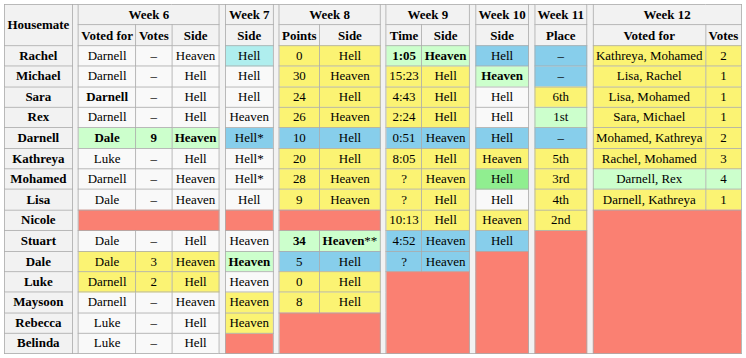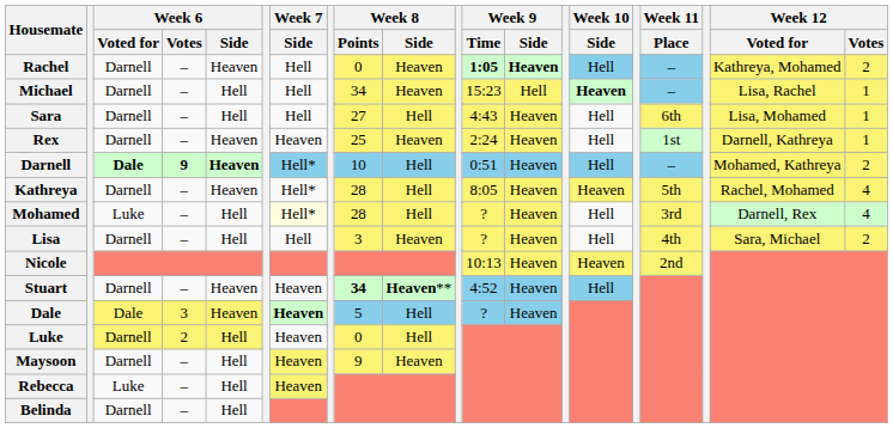Rachel | Week 7 / Side: paleturquoise background -> no background
Rachel | Week 8 / Side: Hell -> Heaven
Michael | Week 8 / Points: 30 -> 34
Sara | Week 6 / Voted for: bold -> normal
Sara | Week 8 / Points: 24 -> 27
Sara | Week 9 / Side: Hell -> Heaven
Rex | Week 6 / Side: Hell -> Heaven
Rex | Week 8 / Points: 26 -> 25
Rex | Week 9 / Side: Hell -> Heaven
Rex | Week 12 / Voted for: Sara, Michael -> Darnell, Kathreya
Kathreya | Week 6 / Voted for: Luke -> Darnell
Kathreya | Week 6 / Side: Hell -> Heaven
Kathreya | Week 8 / Points: 20 -> 28
Kathreya | Week 9 / Side: Hell -> Heaven
Kathreya | Week 12 / Votes: 3 -> 4
Mohamed | Week 6 / Voted for: Darnell -> Luke
Mohamed | Week 6 / Side: Heaven -> Hell
Mohamed | Week 7 / Side: no background -> lightyellow background
Mohamed | Week 8 / Side: Heaven -> Hell
Mohamed | Week 10 / Side: lightgreen background -> no background
Lisa | Week 6 / Voted for: Dale -> Darnell
Lisa | Week 6 / Side: Heaven -> Hell
Lisa | Week 8 / Points: 9 -> 3
Lisa | Week 9 / Side: Hell -> Heaven
Lisa | Week 12 / Voted for: Darnell, Kathreya -> Sara, Michael
Lisa | Week 12 / Votes: 1 -> 2
Nicole | Week 9 / Side: Hell -> Heaven
Stuart | Week 6 / Voted for: Dale -> Darnell
Stuart | Week 6 / Side: Hell -> Heaven
Maysoon | Week 6 / Side: Heaven -> Hell
Maysoon | Week 8 / Points: 8 -> 9
Maysoon | Week 8 / Side: Hell -> Heaven
Belinda | Week 6 / Voted for: Luke -> Darnell
